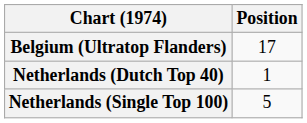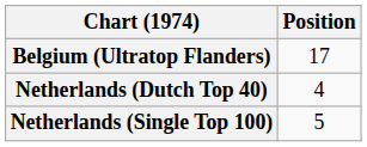Netherlands (Dutch Top 40) | Position: 1 -> 4
